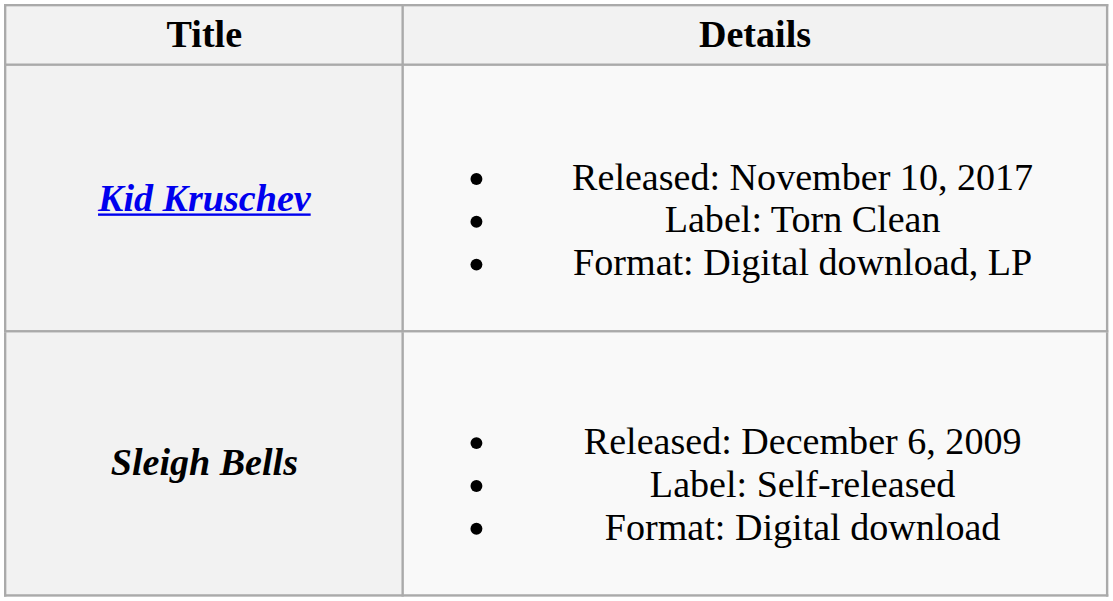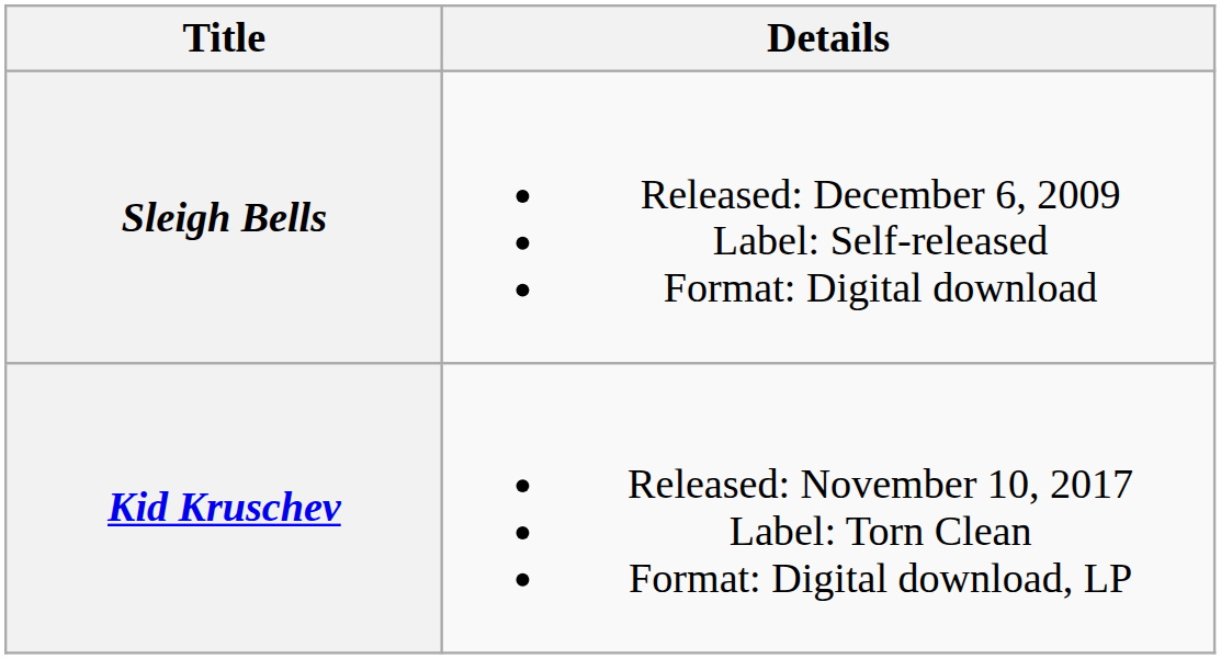rows swapped: Sleigh Bells <-> Kid Kruschev
